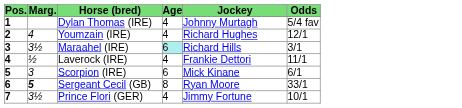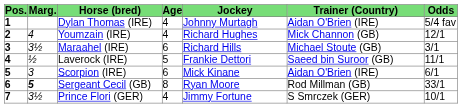+ column: Trainer (Country) | Aidan O'Brien (IRE) | Mick Channon (GB) | Michael Stoute (GB) | Saeed bin Suroor (GB) | Aidan O'Brien (IRE) | Rod Millman (GB) | S Smrczek (GER)
Maraahel (IRE) | Age: paleturquoise background -> no background
Laverock (IRE) | Age: 4 -> 5
